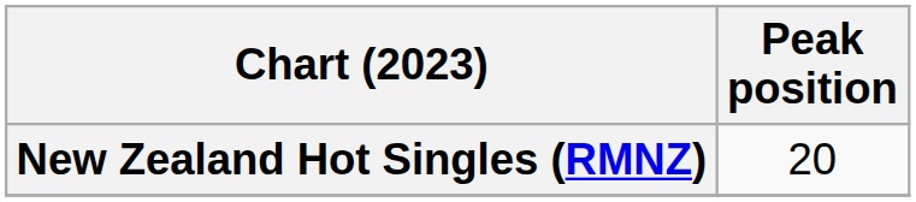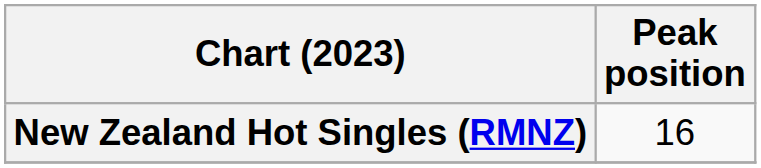New Zealand Hot Singles (RMNZ) | Peak position: 20 -> 16
